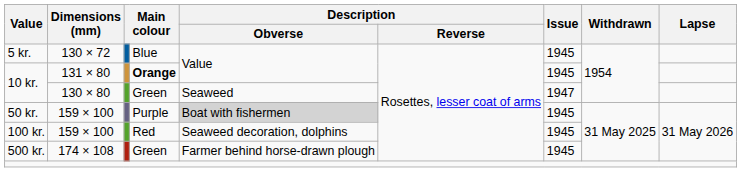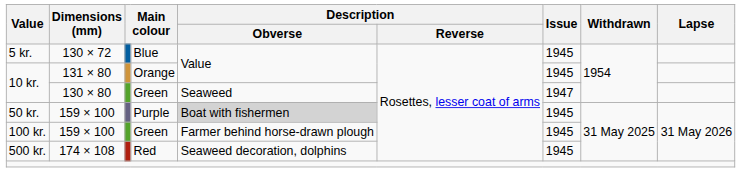10 kr. / 131 × 80 | column 4: bold -> normal
100 kr. | column 4: Red -> Green
100 kr. | Description / Obverse: Seaweed decoration, dolphins -> Farmer behind horse-drawn plough
500 kr. | column 4: Green -> Red
500 kr. | Description / Obverse: Farmer behind horse-drawn plough -> Seaweed decoration, dolphins
